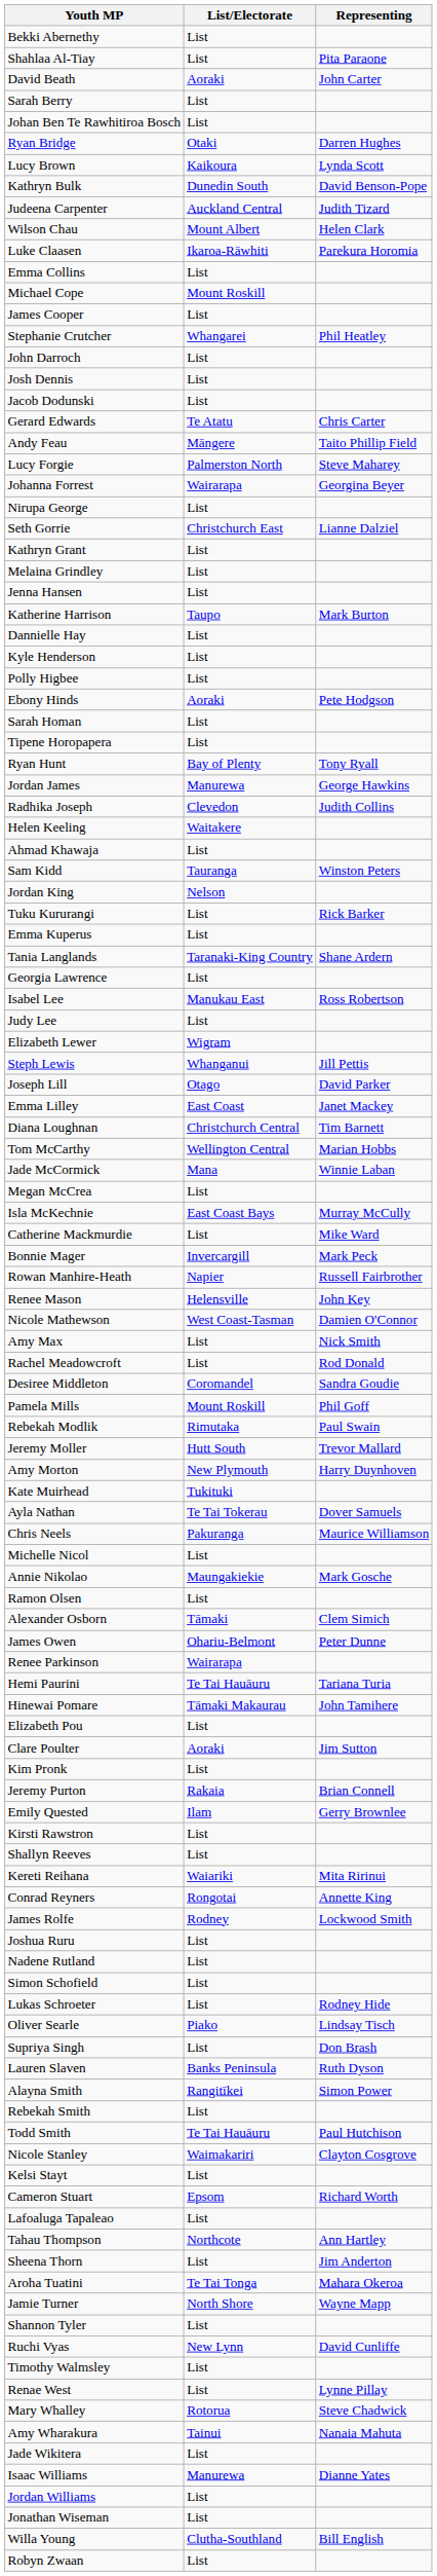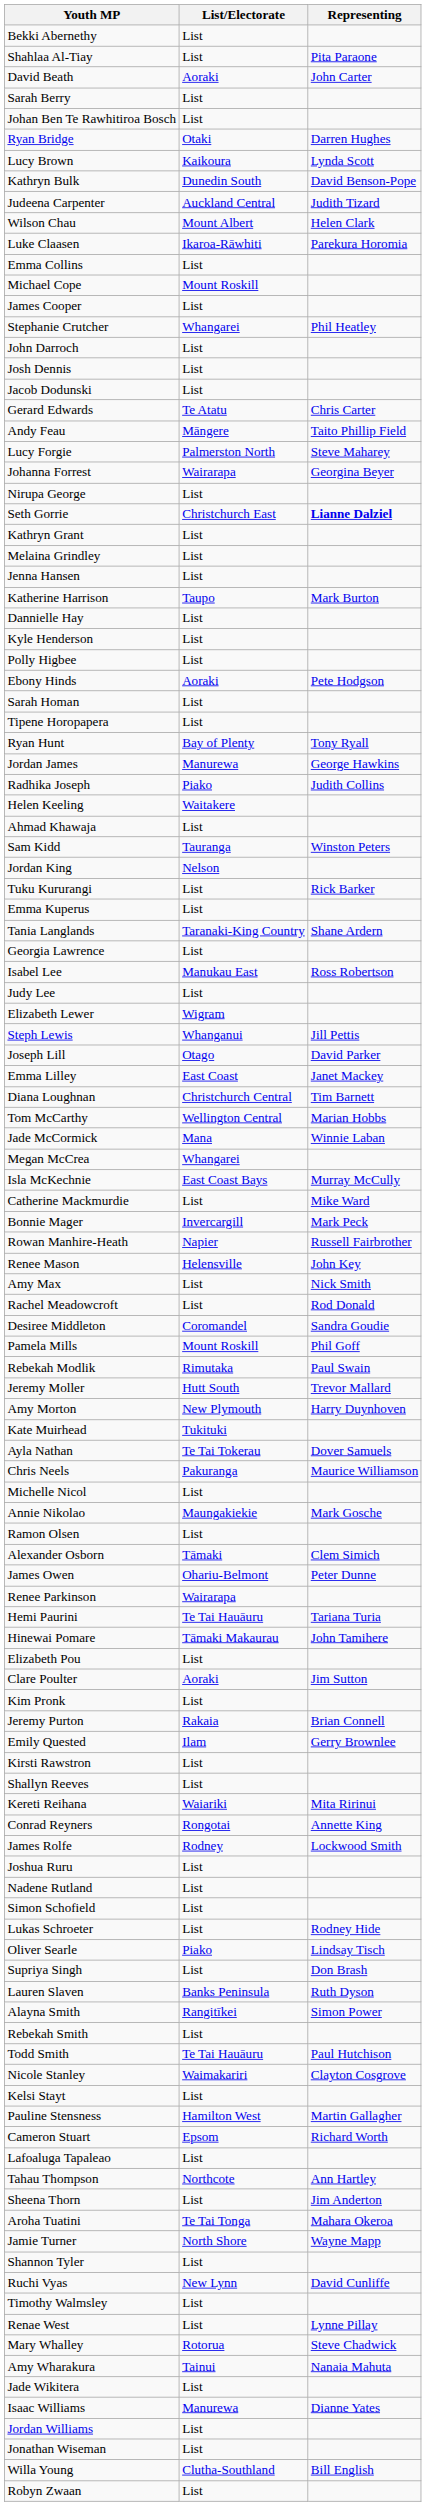Seth Gorrie | Representing: normal -> bold
Radhika Joseph | List/Electorate: Clevedon -> Piako
Megan McCrea | List/Electorate: List -> Whangarei
- row: Nicole Mathewson | West Coast-Tasman | Damien O'Connor
+ row: Pauline Stensness | Hamilton West | Martin Gallagher
